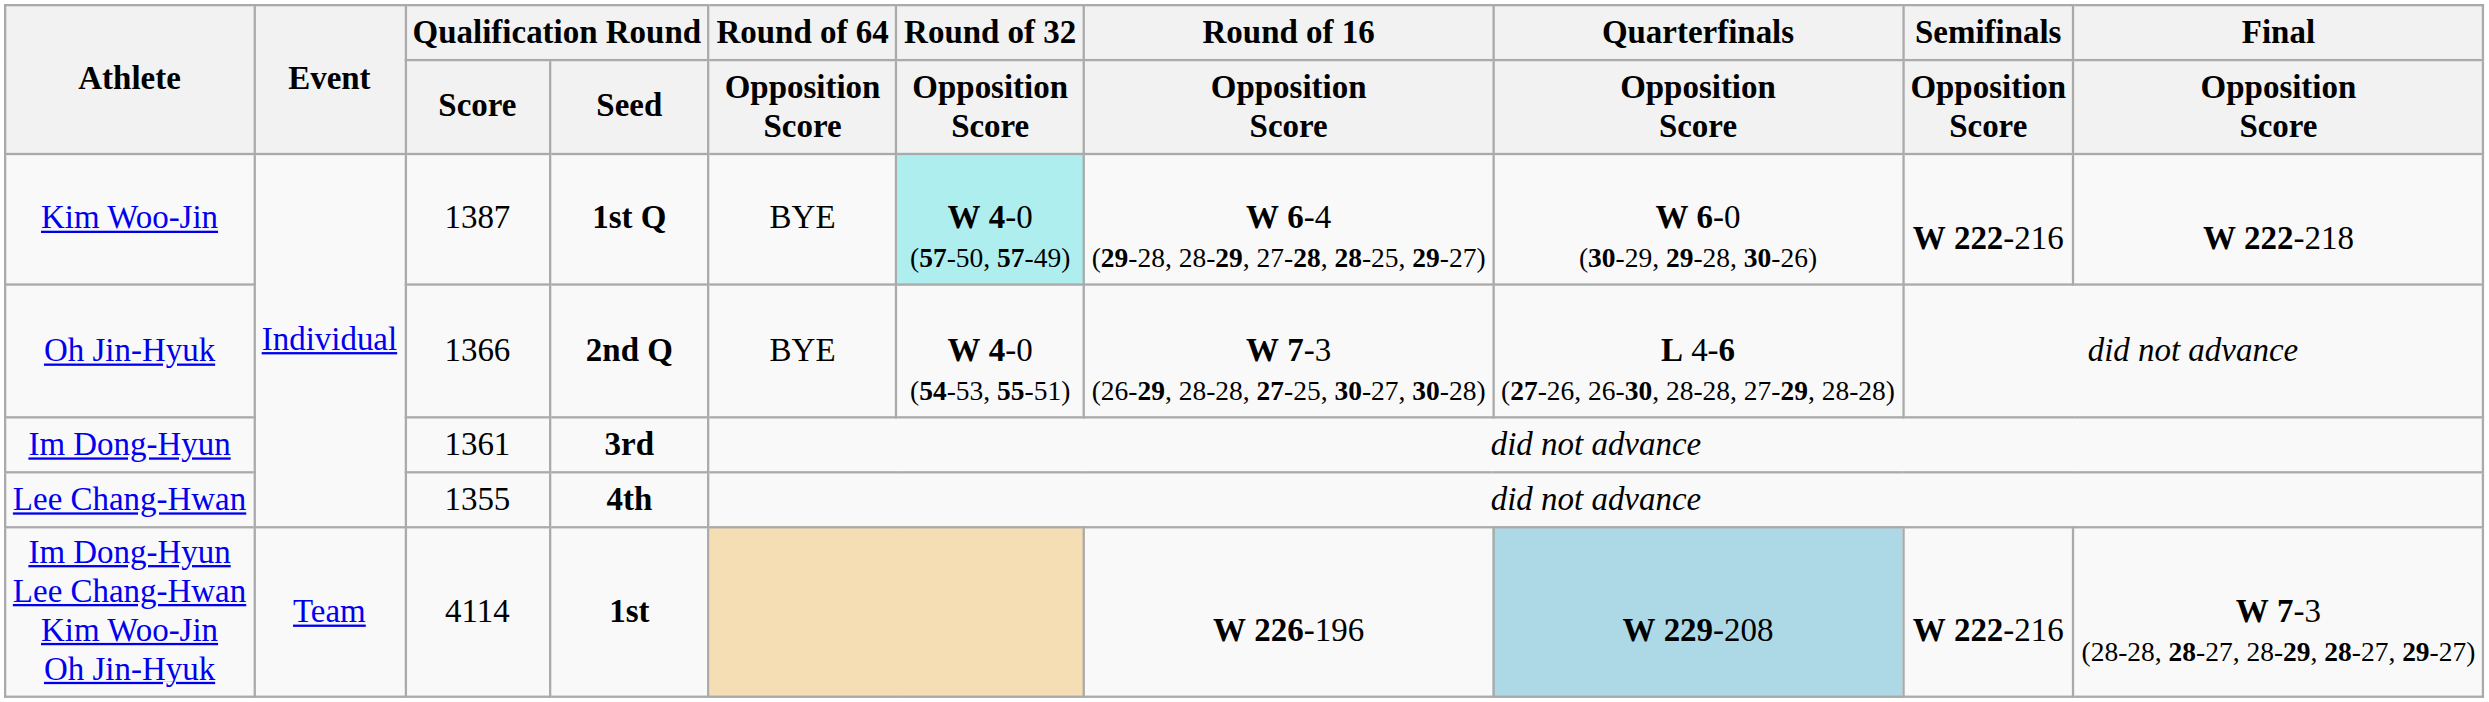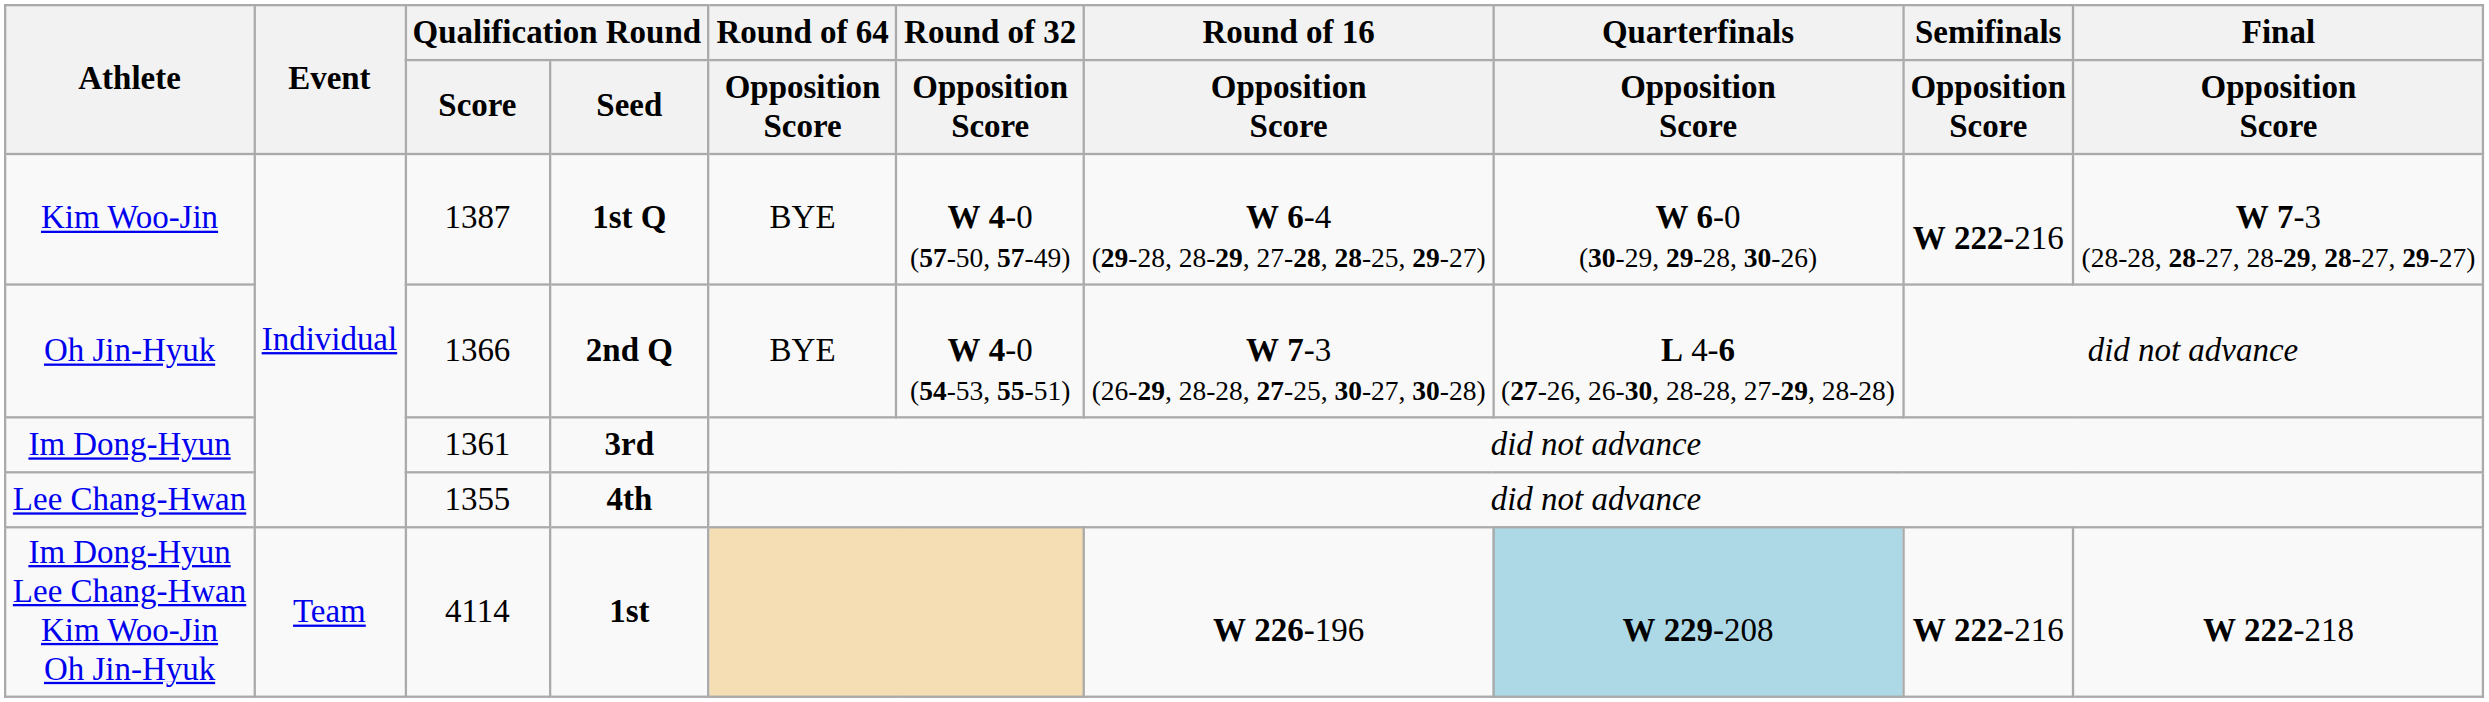Kim Woo-Jin | Round of 32 / Opposition Score: paleturquoise background -> no background
Kim Woo-Jin | Final / Opposition Score: W 222-218 -> W 7-3 (28-28, 28-27, 28-29, 28-27, 29-27)
Im Dong-Hyun Lee Chang-Hwan Kim Woo-Jin Oh Jin-Hyuk | Final / Opposition Score: W 7-3 (28-28, 28-27, 28-29, 28-27, 29-27) -> W 222-218
